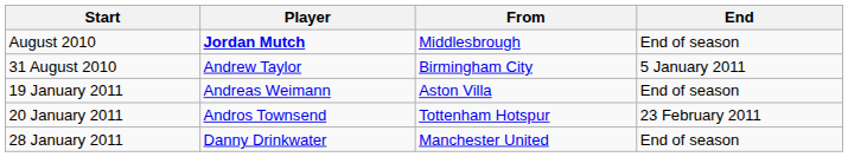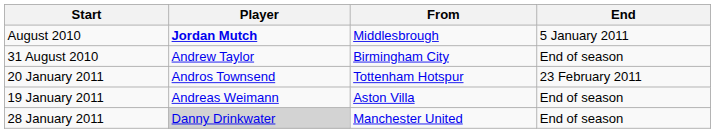August 2010 | End: End of season -> 5 January 2011
31 August 2010 | End: 5 January 2011 -> End of season
rows swapped: 19 January 2011 <-> 20 January 2011
28 January 2011 | Player: no background -> lightgrey background
